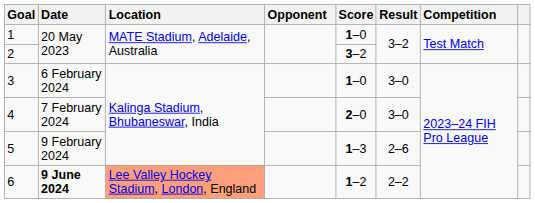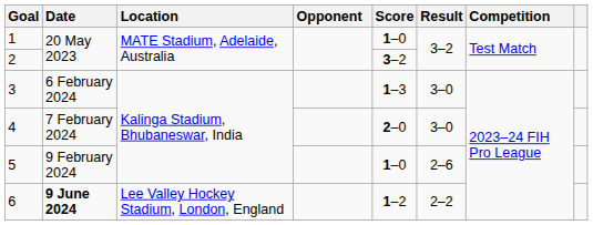3 | Score: 1–0 -> 1–3
5 | Score: 1–3 -> 1–0
6 | Location: lightsalmon background -> no background
